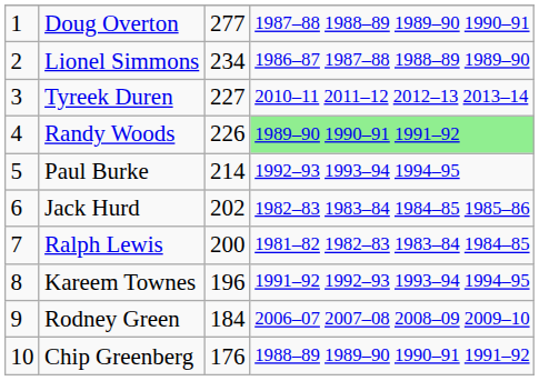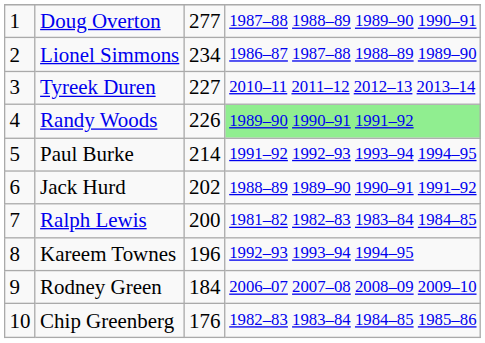Paul Burke | column 4: 1992–93 1993–94 1994–95 -> 1991–92 1992–93 1993–94 1994–95
Jack Hurd | column 4: 1982–83 1983–84 1984–85 1985–86 -> 1988–89 1989–90 1990–91 1991–92
Kareem Townes | column 4: 1991–92 1992–93 1993–94 1994–95 -> 1992–93 1993–94 1994–95
Chip Greenberg | column 4: 1988–89 1989–90 1990–91 1991–92 -> 1982–83 1983–84 1984–85 1985–86
